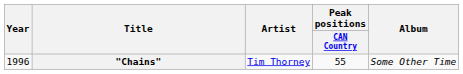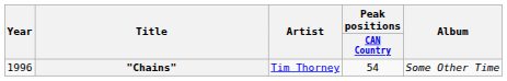"Chains" | Peak positions / CAN Country: 55 -> 54
